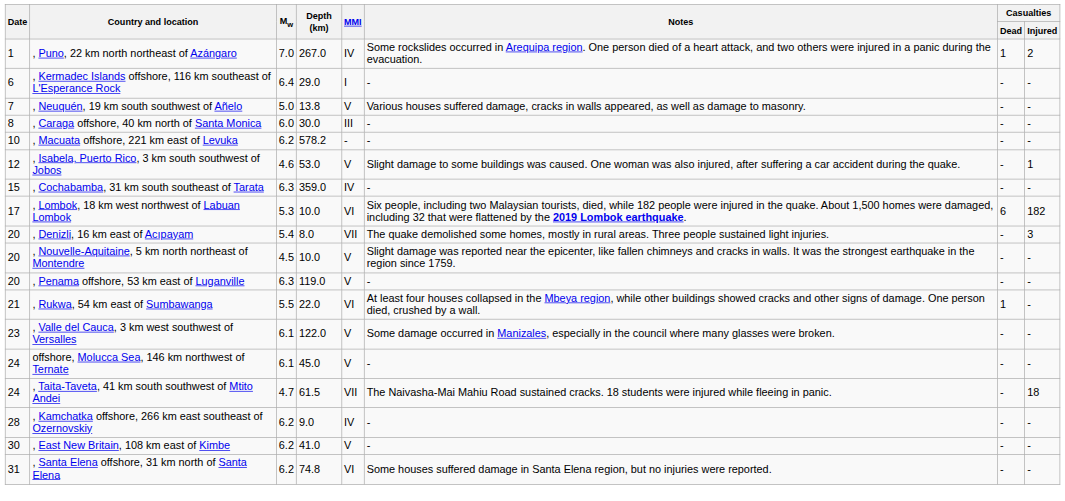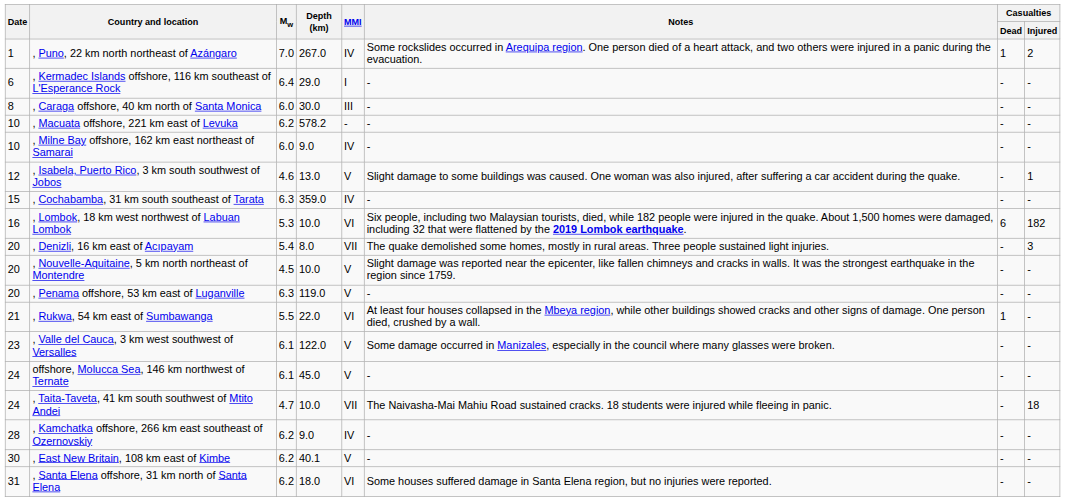- row: 7 | , Neuquén, 19 km south southwest of Añelo | 5.0 | 13.8 | V | Various houses suffered damage, cracks in walls appeared, as well as damage to masonry. | - | -
+ row: 10 | , Milne Bay offshore, 162 km east northeast of Samarai | 6.0 | 9.0 | IV | - | - | -
, Isabela, Puerto Rico, 3 km south southwest of Jobos | Depth (km): 53.0 -> 13.0
, Lombok, 18 km west northwest of Labuan Lombok | Date: 17 -> 16
, Taita-Taveta, 41 km south southwest of Mtito Andei | Depth (km): 61.5 -> 10.0
, East New Britain, 108 km east of Kimbe | Depth (km): 41.0 -> 40.1
, Santa Elena offshore, 31 km north of Santa Elena | Depth (km): 74.8 -> 18.0
